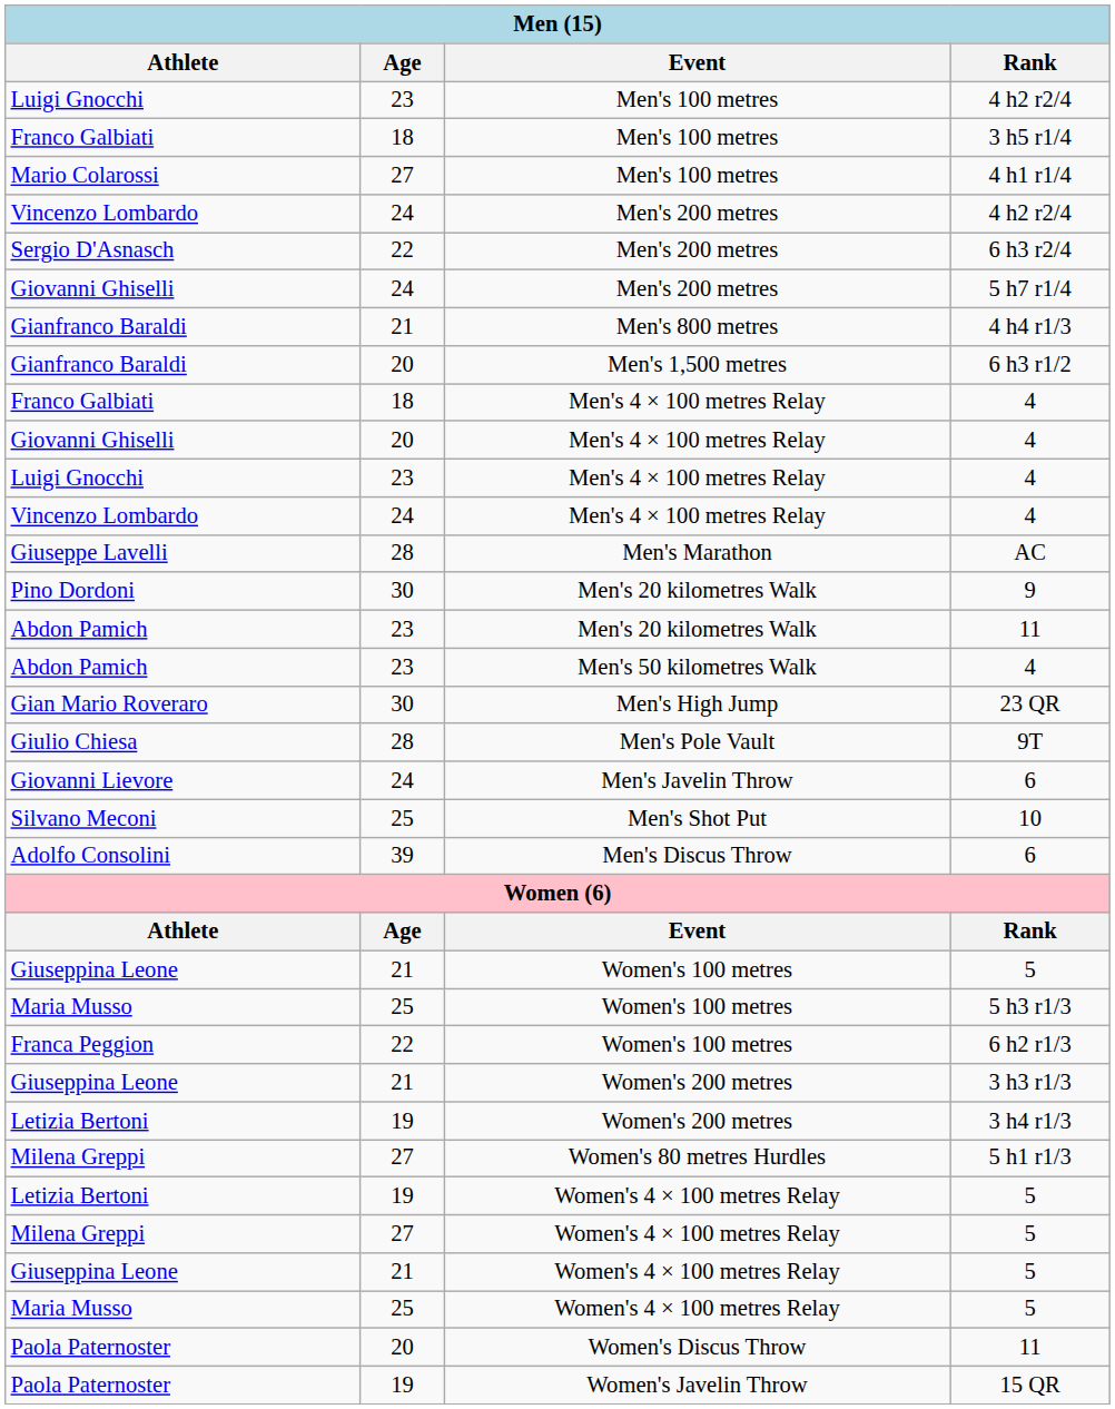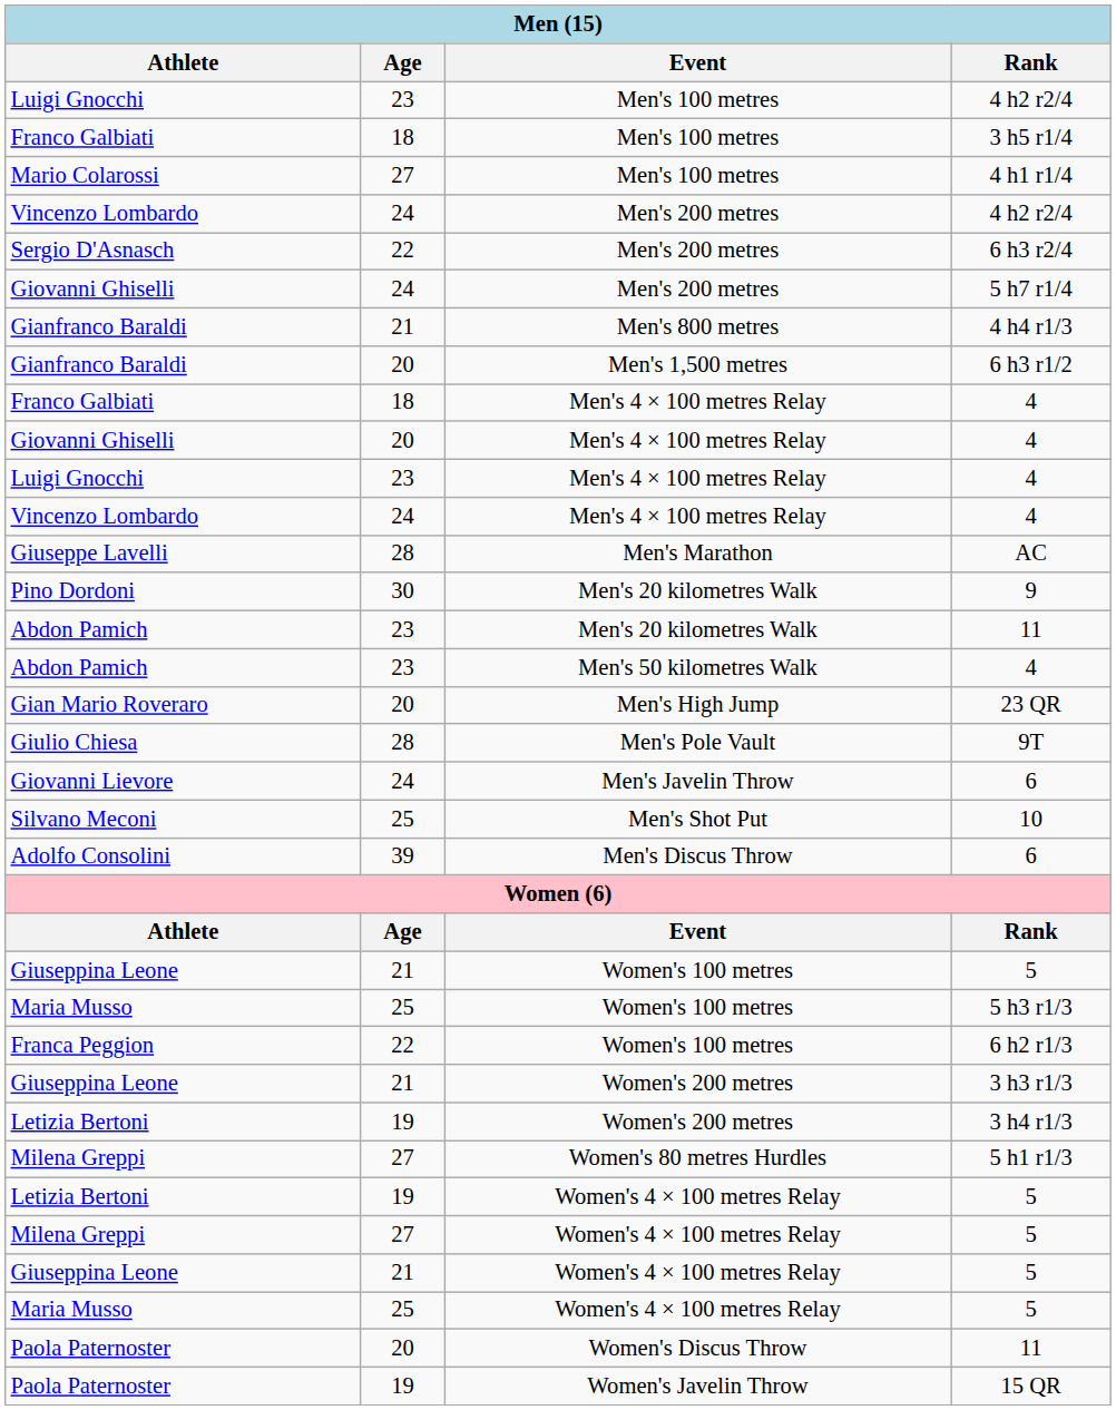23 QR | Age: 30 -> 20
